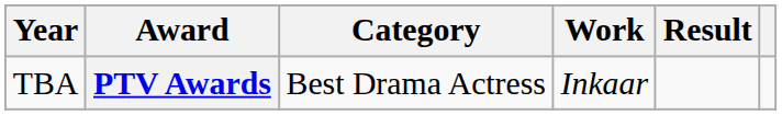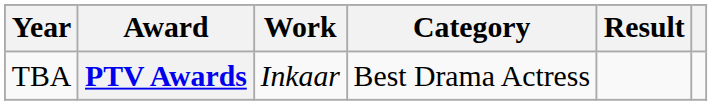columns swapped: Category <-> Work
